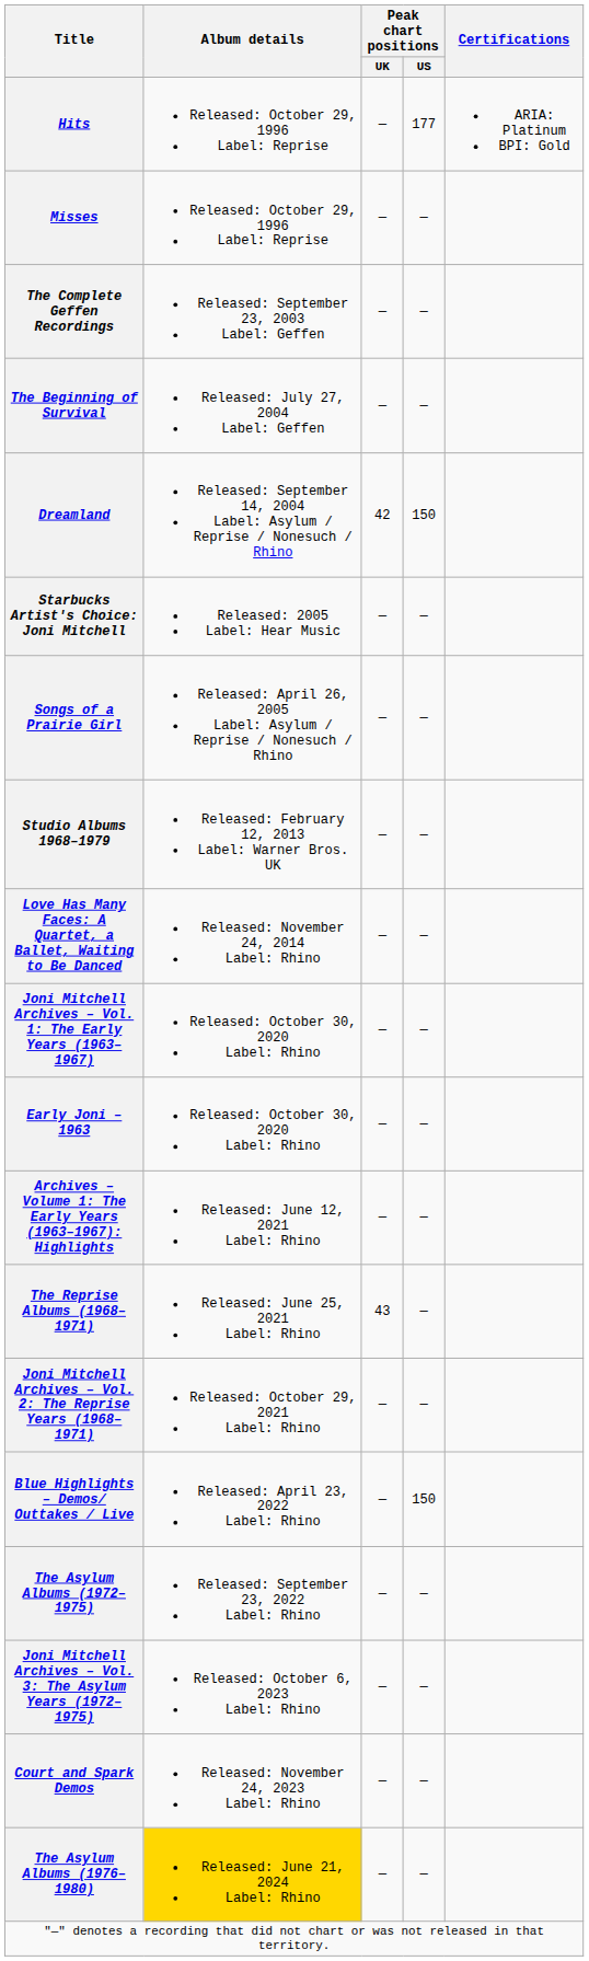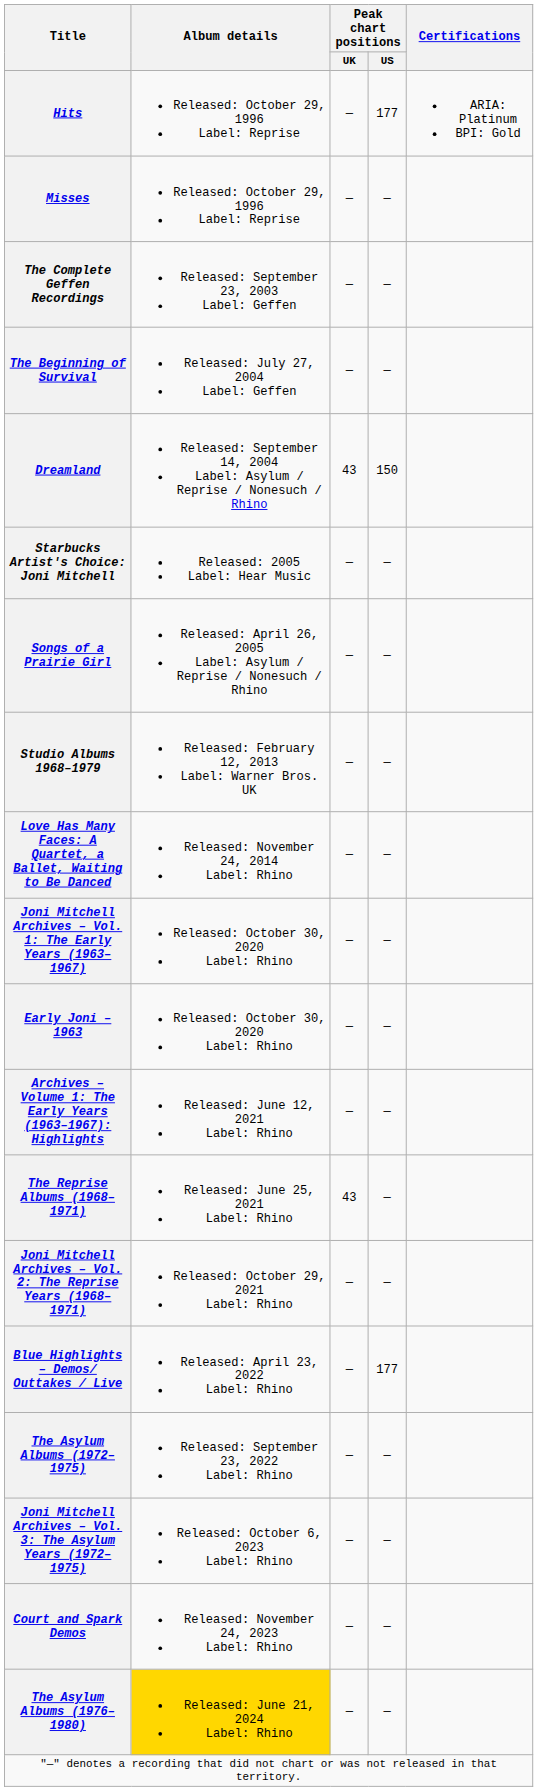Dreamland | Peak chart positions / UK: 42 -> 43
Blue Highlights – Demos/ Outtakes / Live | Peak chart positions / US: 150 -> 177
